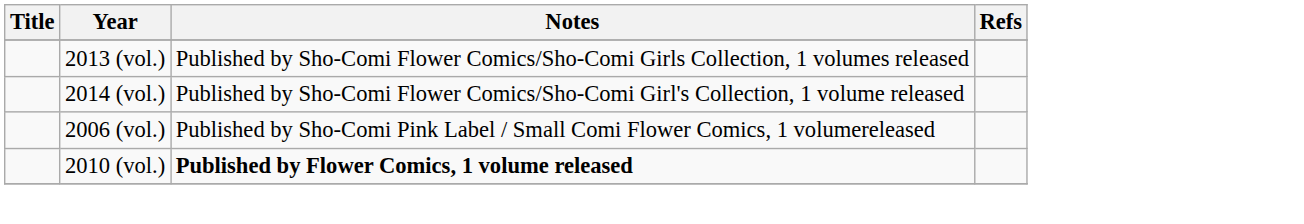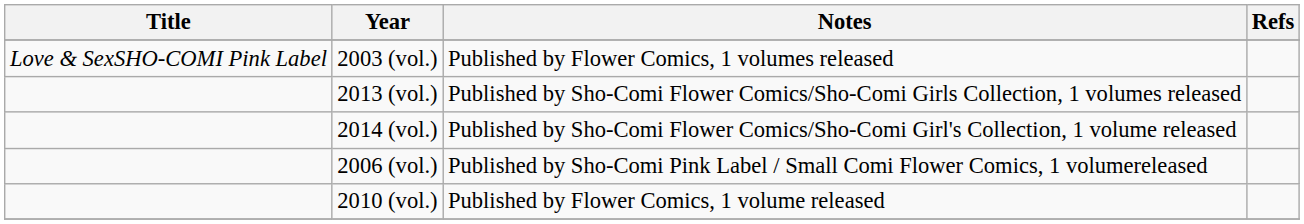+ row: Love & SexSHO-COMI Pink Label | 2003 (vol.) | Published by Flower Comics, 1 volumes released
2010 (vol.) | Notes: bold -> normal
